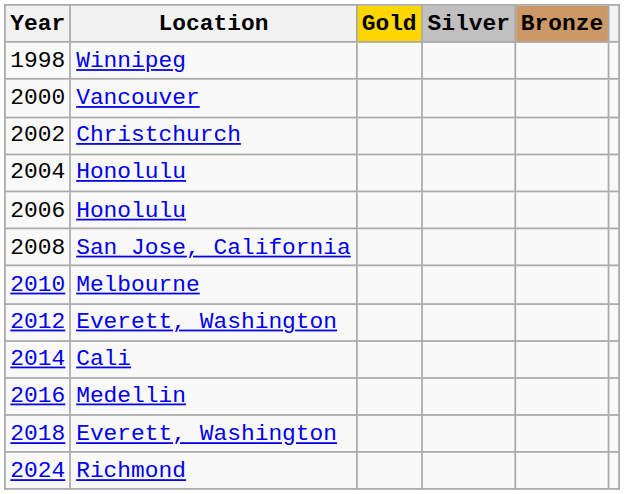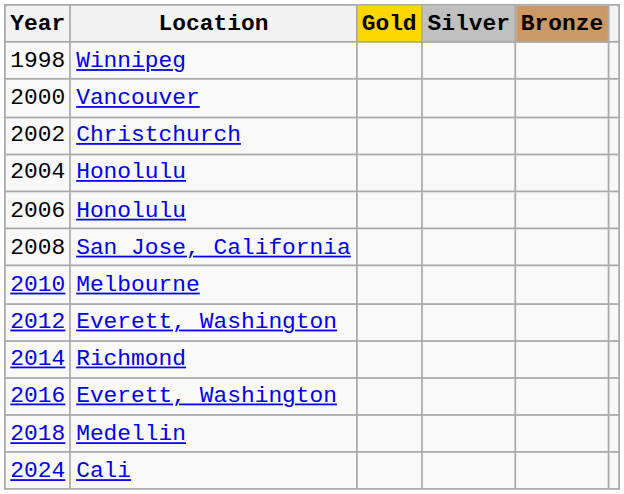2014 | Location: Cali -> Richmond
2016 | Location: Medellin -> Everett, Washington
2018 | Location: Everett, Washington -> Medellin
2024 | Location: Richmond -> Cali
